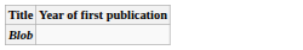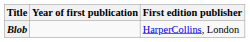+ column: First edition publisher | HarperCollins, London
